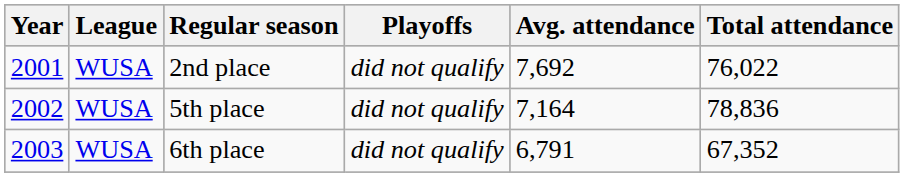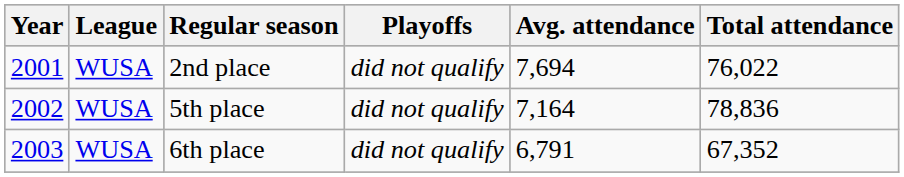2nd place | Avg. attendance: 7,692 -> 7,694
